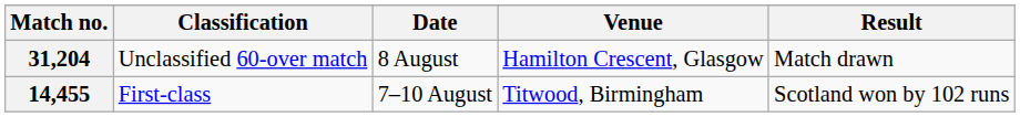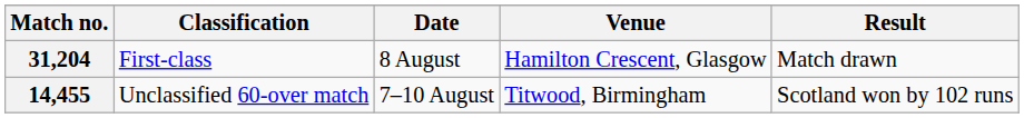31,204 | Classification: Unclassified 60-over match -> First-class
14,455 | Classification: First-class -> Unclassified 60-over match
